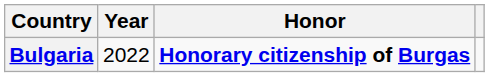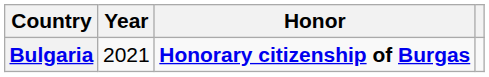Bulgaria | Year: 2022 -> 2021
